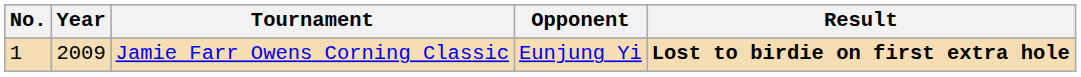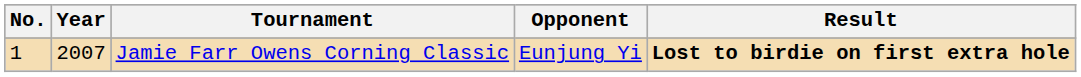Jamie Farr Owens Corning Classic | Year: 2009 -> 2007
